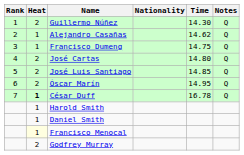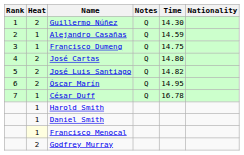columns swapped: Nationality <-> Notes
Alejandro Casañas | Time: 14.62 -> 14.59
José Luis Santiago | Time: 14.85 -> 14.82
César Duff | Heat: bold -> normal
